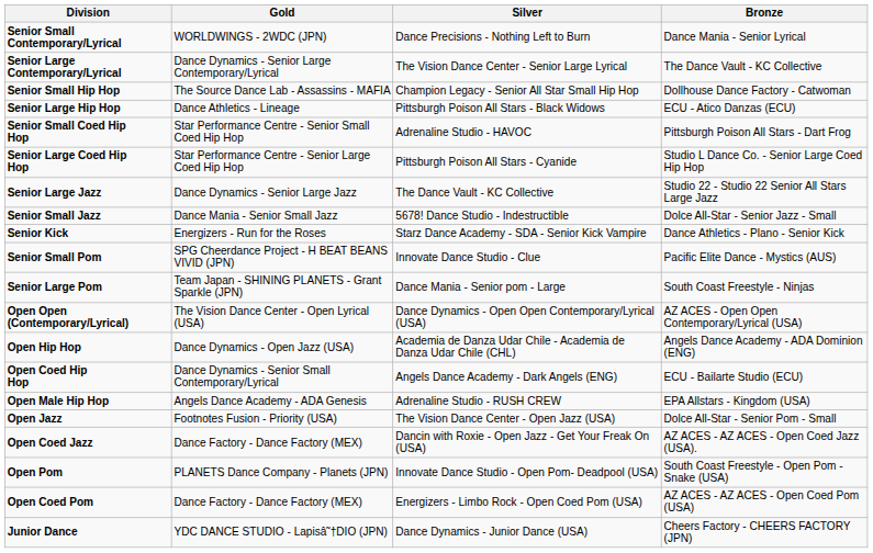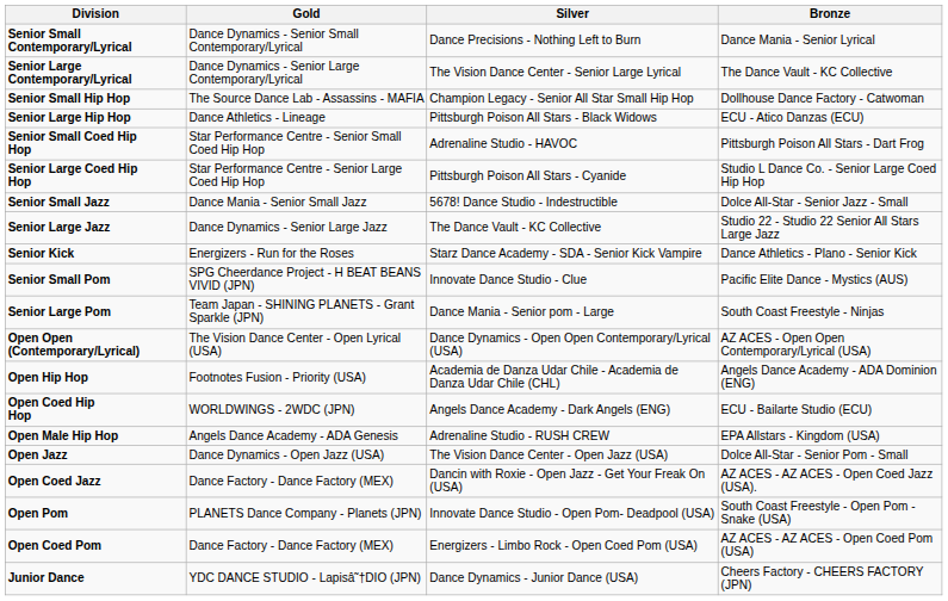Senior Small Contemporary/Lyrical | Gold: WORLDWINGS - 2WDC (JPN) -> Dance Dynamics - Senior Small Contemporary/Lyrical
rows swapped: Senior Small Jazz <-> Senior Large Jazz
Open Hip Hop | Gold: Dance Dynamics - Open Jazz (USA) -> Footnotes Fusion - Priority (USA)
Open Coed Hip Hop | Gold: Dance Dynamics - Senior Small Contemporary/Lyrical -> WORLDWINGS - 2WDC (JPN)
Open Jazz | Gold: Footnotes Fusion - Priority (USA) -> Dance Dynamics - Open Jazz (USA)
